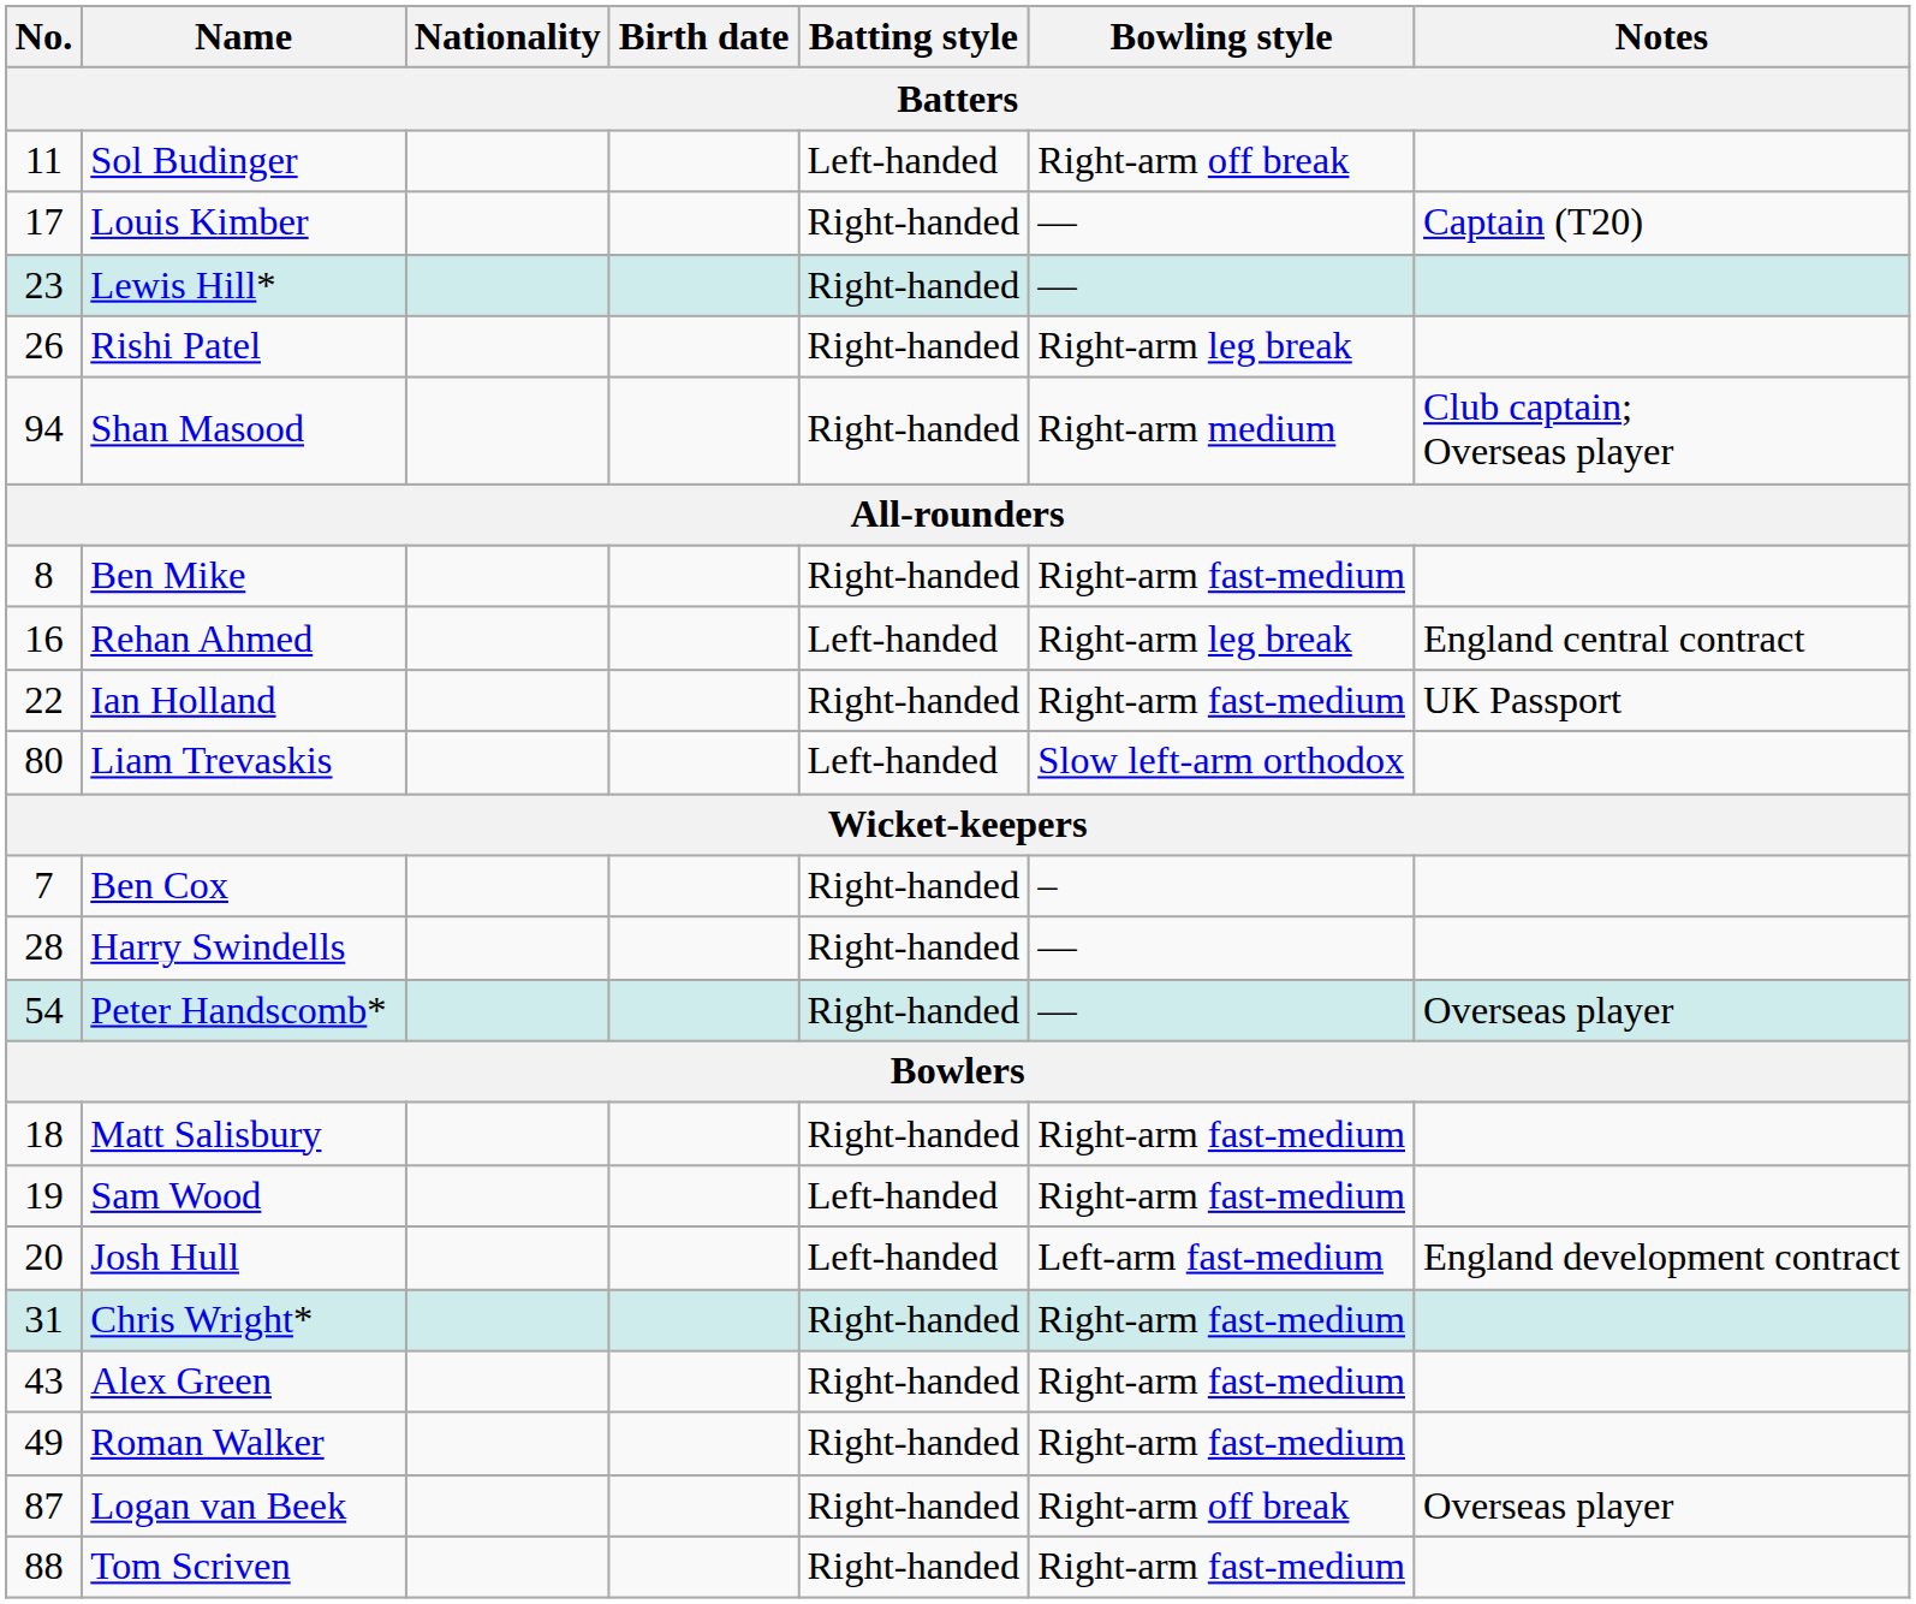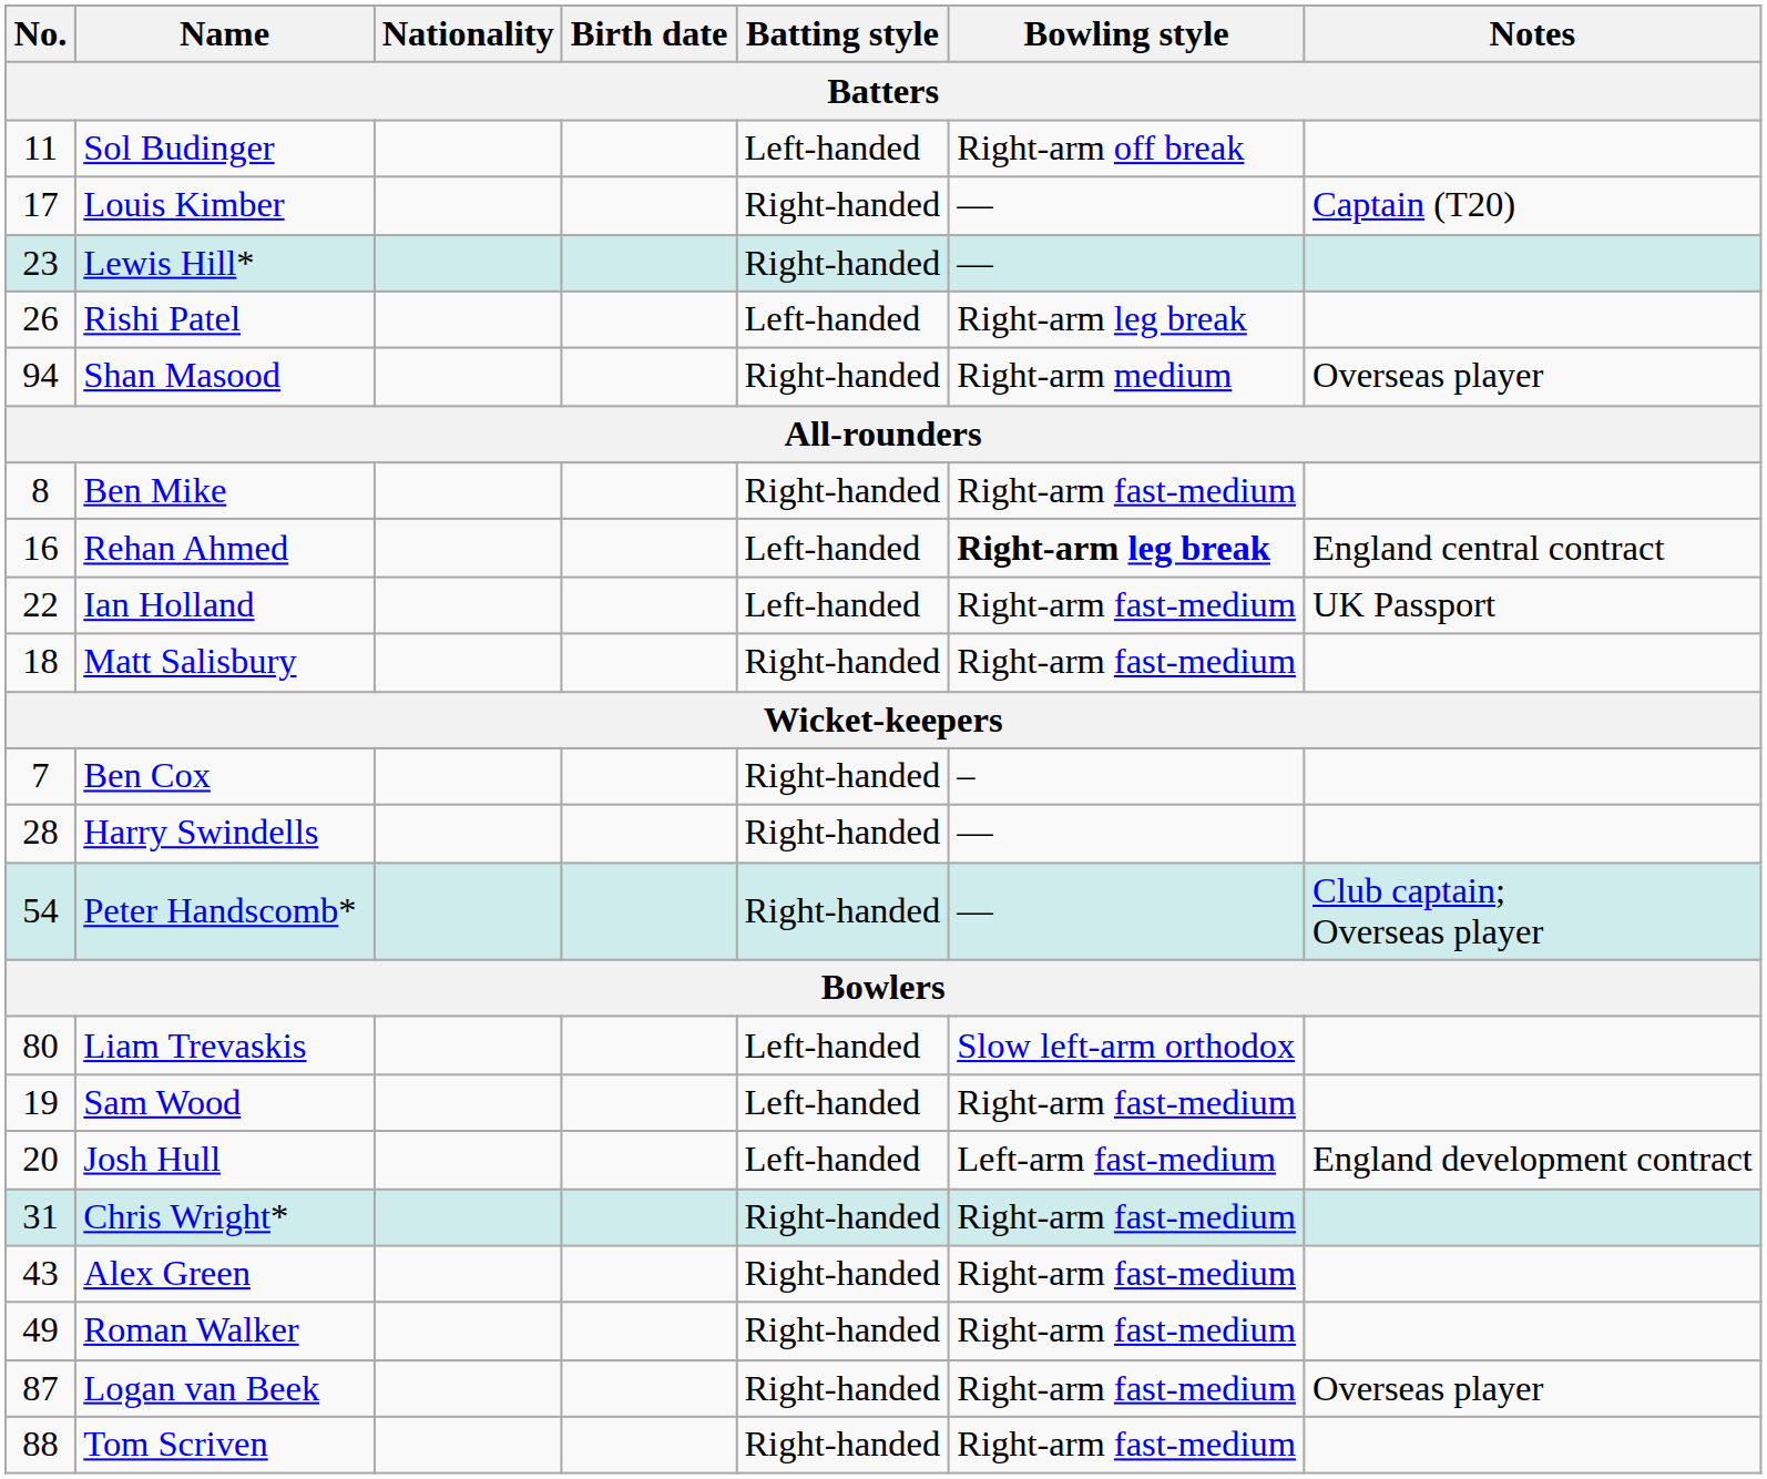Rishi Patel | Batting style: Right-handed -> Left-handed
Shan Masood | Notes: Club captain; Overseas player -> Overseas player
Rehan Ahmed | Bowling style: normal -> bold
Ian Holland | Batting style: Right-handed -> Left-handed
rows swapped: Liam Trevaskis <-> Matt Salisbury
Peter Handscomb* | Notes: Overseas player -> Club captain; Overseas player
Logan van Beek | Bowling style: Right-arm off break -> Right-arm fast-medium
